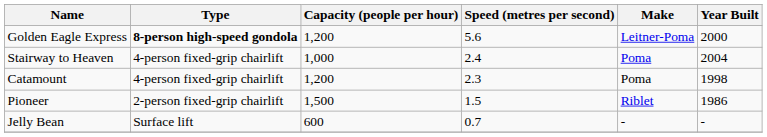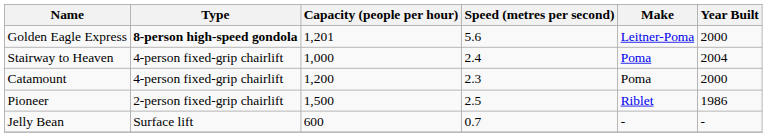Golden Eagle Express | Capacity (people per hour): 1,200 -> 1,201
Catamount | Year Built: 1998 -> 2000
Pioneer | Speed (metres per second): 1.5 -> 2.5
